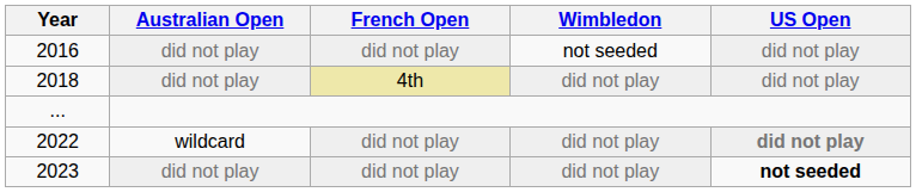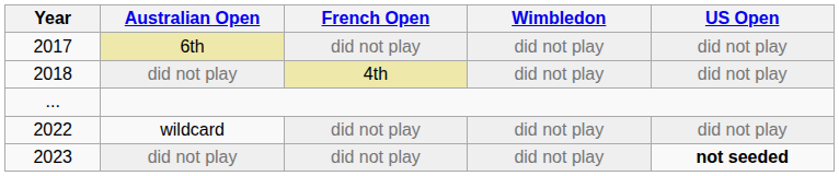- row: 2016 | did not play | did not play | not seeded | did not play
+ row: 2017 | 6th | did not play | did not play | did not play
2022 | US Open: bold -> normal
